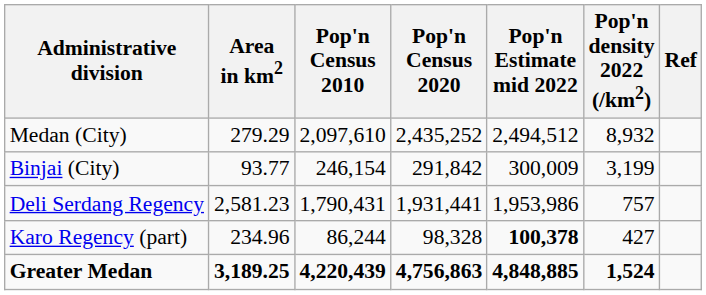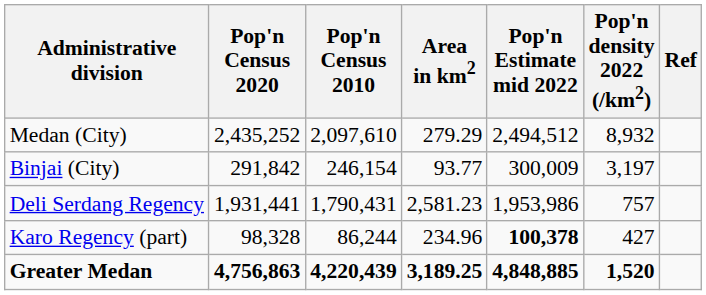columns swapped: Area in km2 <-> Pop'n Census 2020
Binjai (City) | Pop'n density 2022 (/km2): 3,199 -> 3,197
Greater Medan | Pop'n density 2022 (/km2): 1,524 -> 1,520
